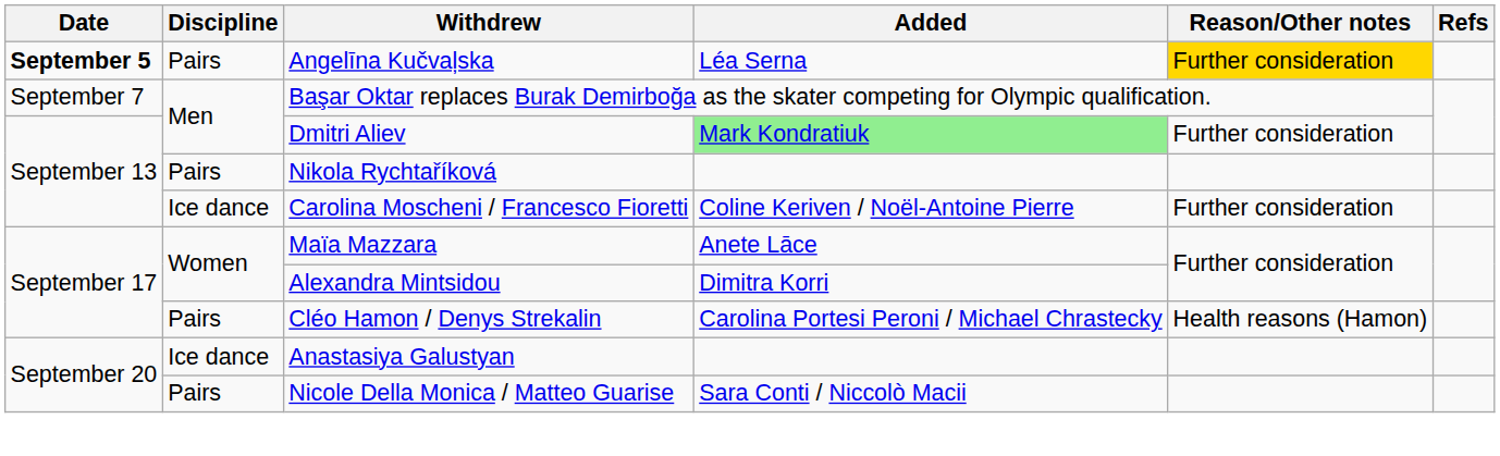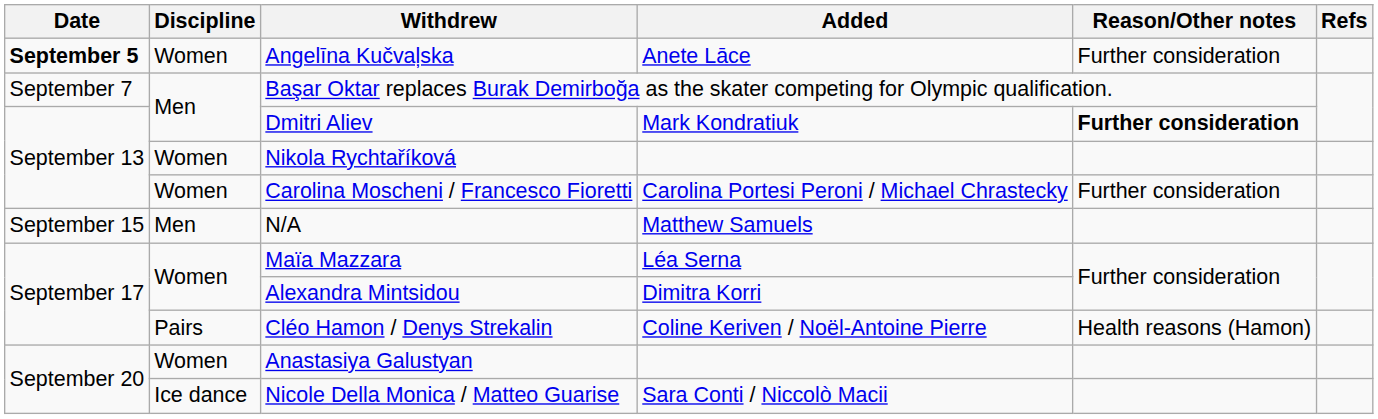Angelīna Kučvaļska | Discipline: Pairs -> Women
Angelīna Kučvaļska | Added: Léa Serna -> Anete Lāce
Angelīna Kučvaļska | Reason/Other notes: gold background -> no background
Dmitri Aliev | Added: lightgreen background -> no background
Dmitri Aliev | Reason/Other notes: normal -> bold
Nikola Rychtaříková | Discipline: Pairs -> Women
Carolina Moscheni / Francesco Fioretti | Discipline: Ice dance -> Women
Carolina Moscheni / Francesco Fioretti | Added: Coline Keriven / Noël-Antoine Pierre -> Carolina Portesi Peroni / Michael Chrastecky
+ row: September 15 | Men | N/A | Matthew Samuels
Maïa Mazzara | Added: Anete Lāce -> Léa Serna
Cléo Hamon / Denys Strekalin | Added: Carolina Portesi Peroni / Michael Chrastecky -> Coline Keriven / Noël-Antoine Pierre
Anastasiya Galustyan | Discipline: Ice dance -> Women
Nicole Della Monica / Matteo Guarise | Discipline: Pairs -> Ice dance
